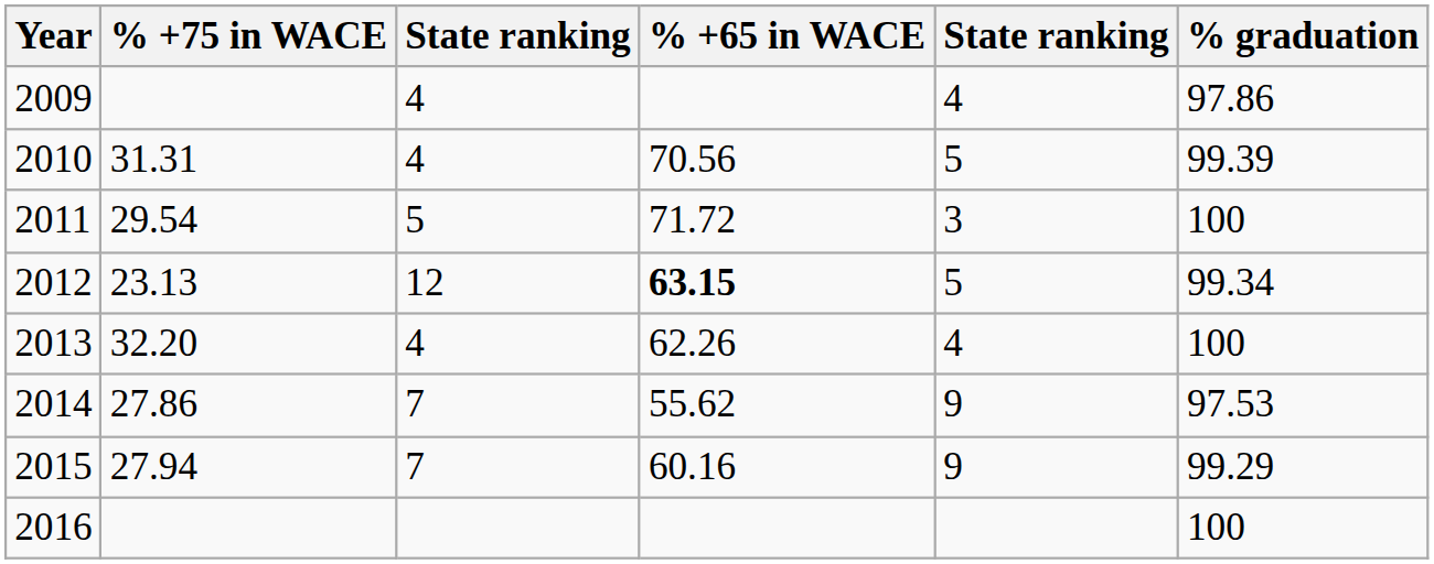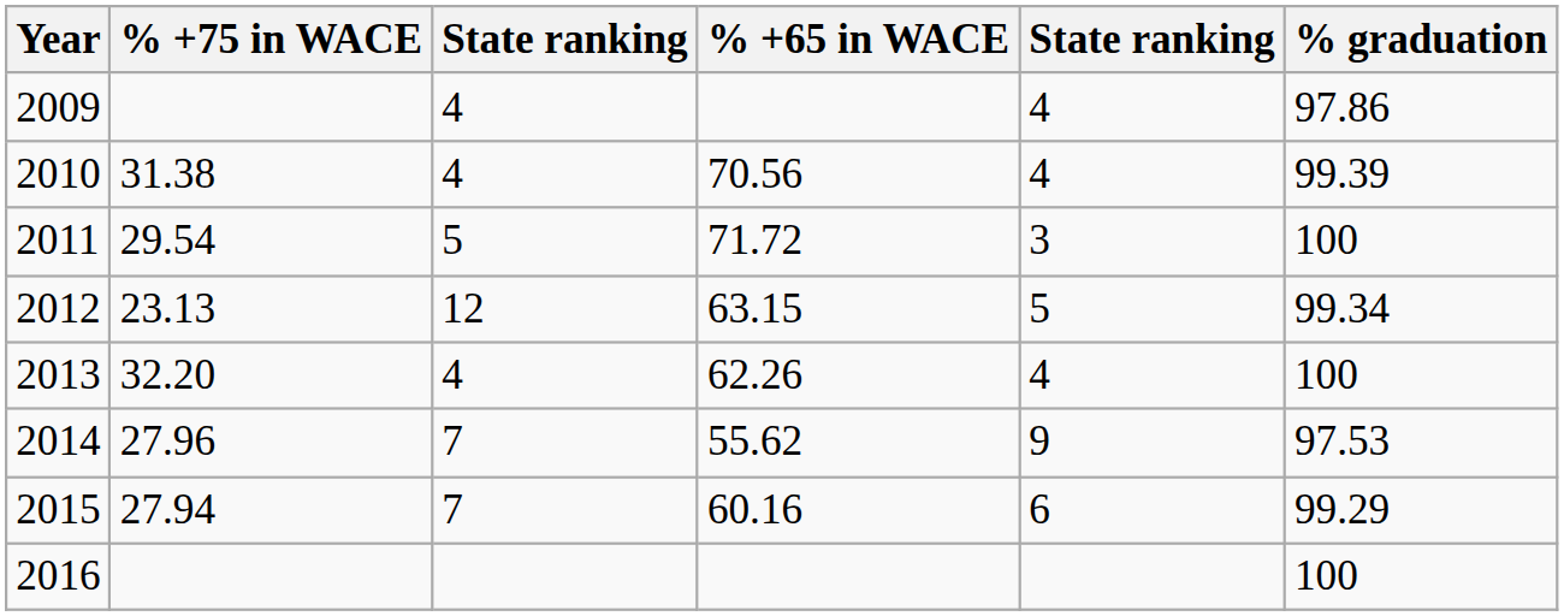2010 | % +75 in WACE: 31.31 -> 31.38
2010 | column 5: 5 -> 4
2012 | % +65 in WACE: bold -> normal
2014 | % +75 in WACE: 27.86 -> 27.96
2015 | column 5: 9 -> 6
